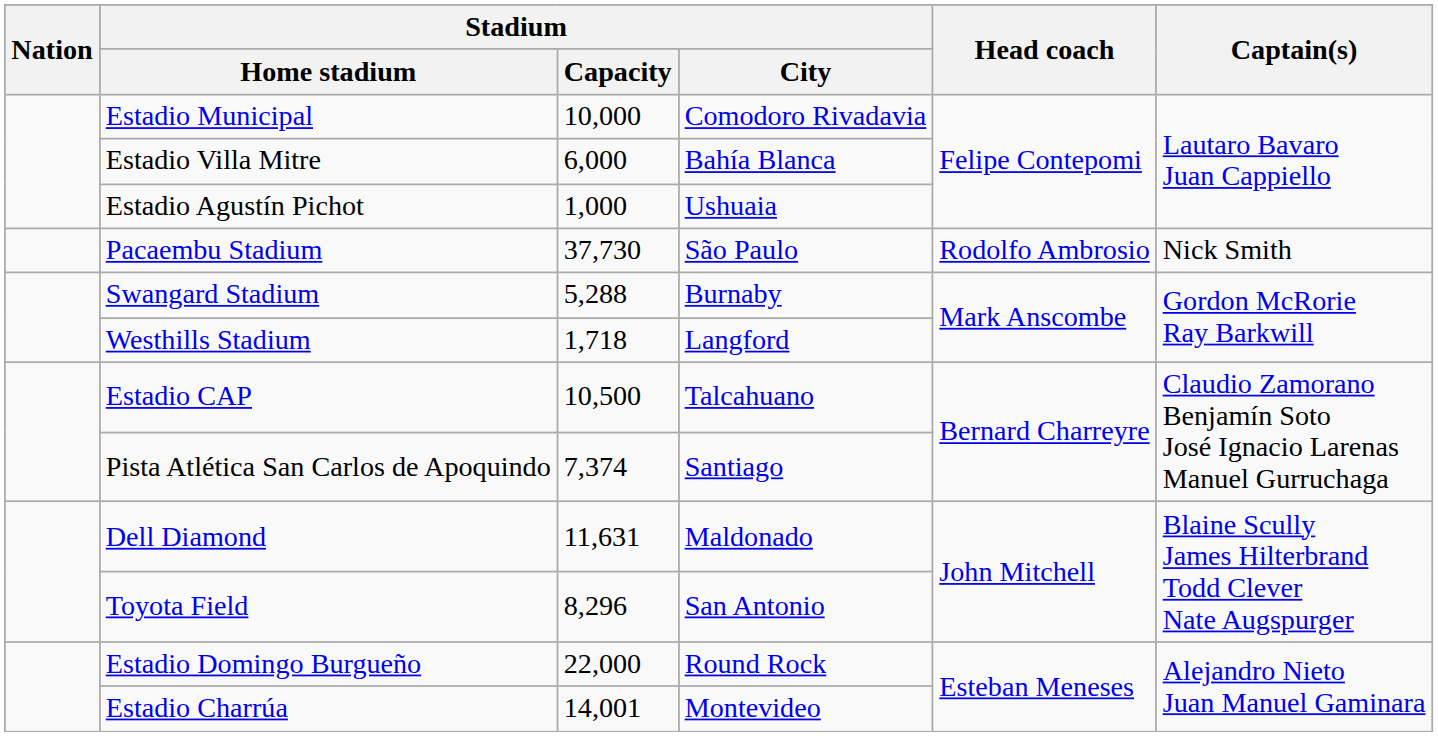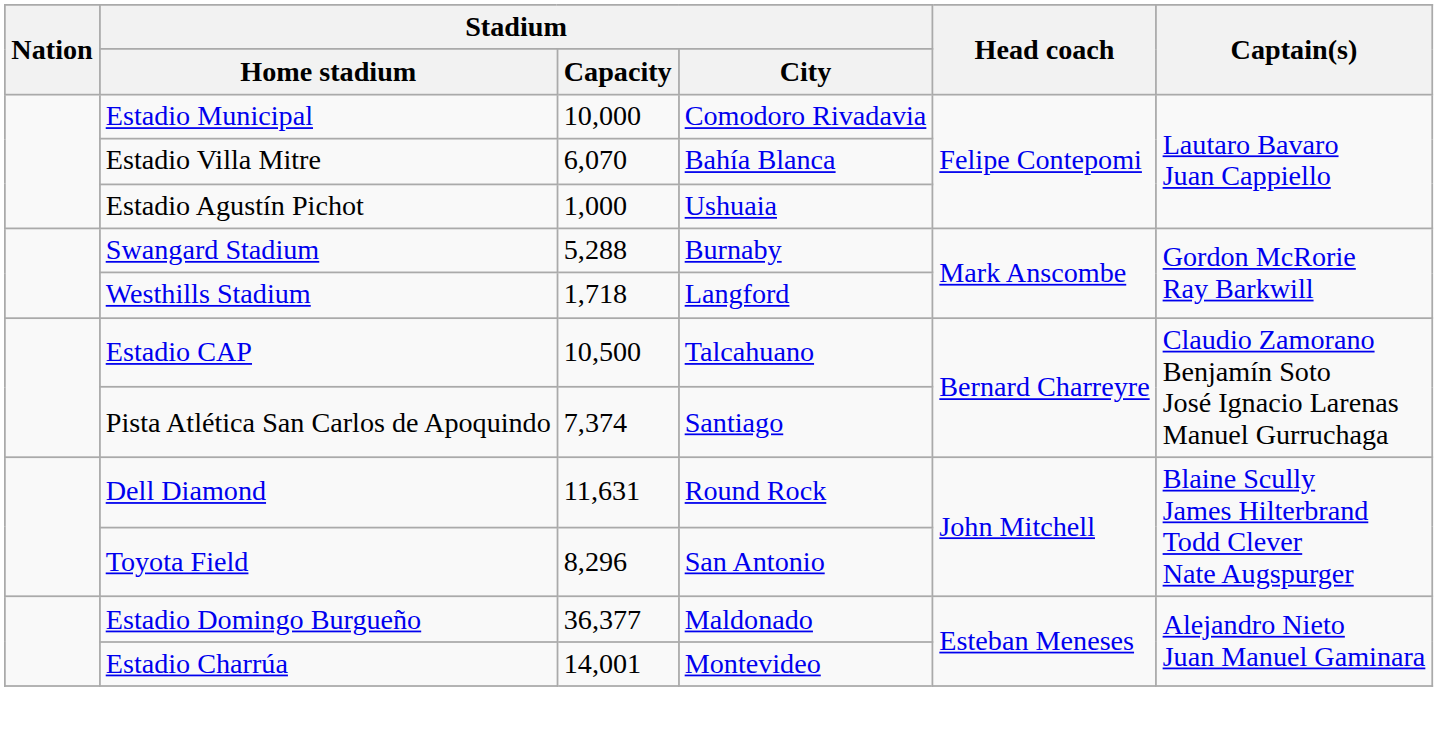Estadio Villa Mitre | Stadium / Capacity: 6,000 -> 6,070
- row: Pacaembu Stadium | 37,730 | São Paulo | Rodolfo Ambrosio | Nick Smith
Dell Diamond | Stadium / City: Maldonado -> Round Rock
Estadio Domingo Burgueño | Stadium / Capacity: 22,000 -> 36,377
Estadio Domingo Burgueño | Stadium / City: Round Rock -> Maldonado
